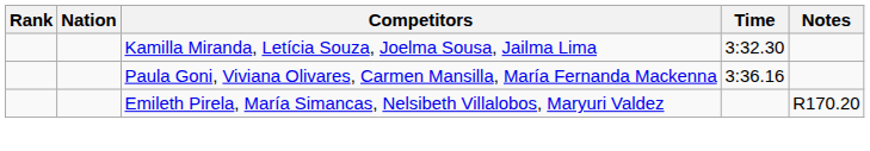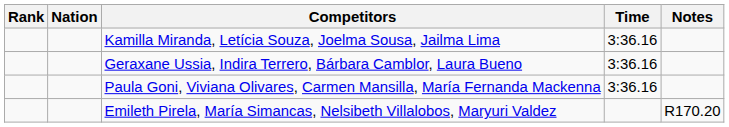Kamilla Miranda, Letícia Souza, Joelma Sousa, Jailma Lima | Time: 3:32.30 -> 3:36.16
+ row: Geraxane Ussia, Indira Terrero, Bárbara Camblor, Laura Bueno | 3:36.16
